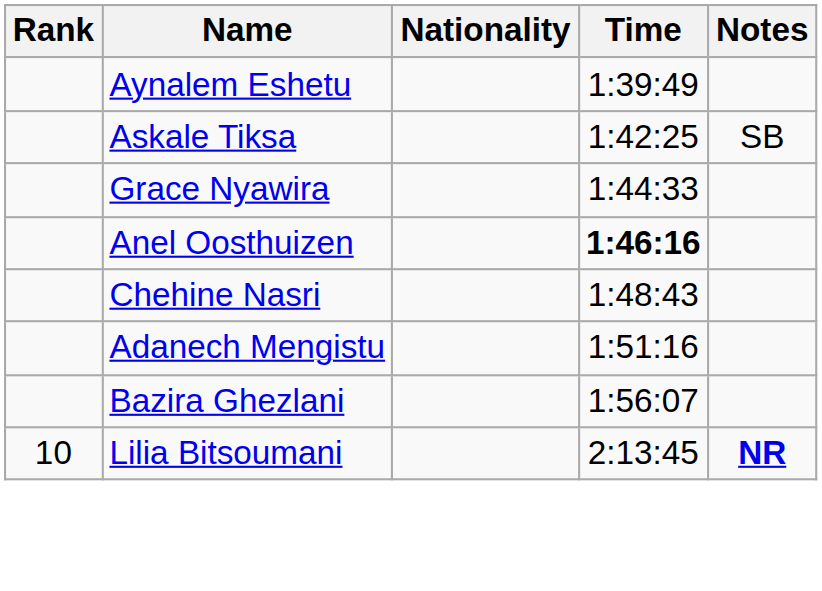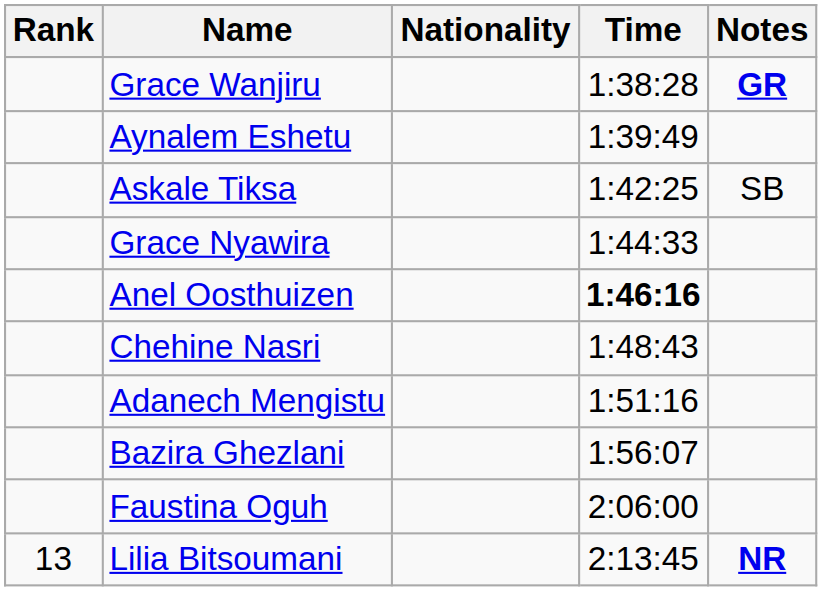+ row: Grace Wanjiru | 1:38:28 | GR
+ row: Faustina Oguh | 2:06:00
Lilia Bitsoumani | Rank: 10 -> 13
